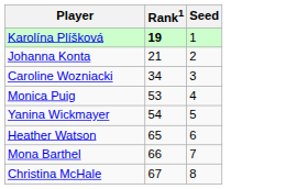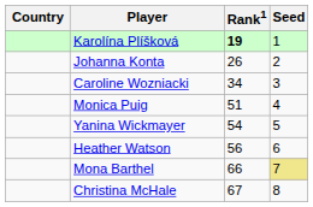+ column: Country
Johanna Konta | Rank1: 21 -> 26
Monica Puig | Rank1: 53 -> 51
Heather Watson | Rank1: 65 -> 56
Mona Barthel | Seed: no background -> khaki background
